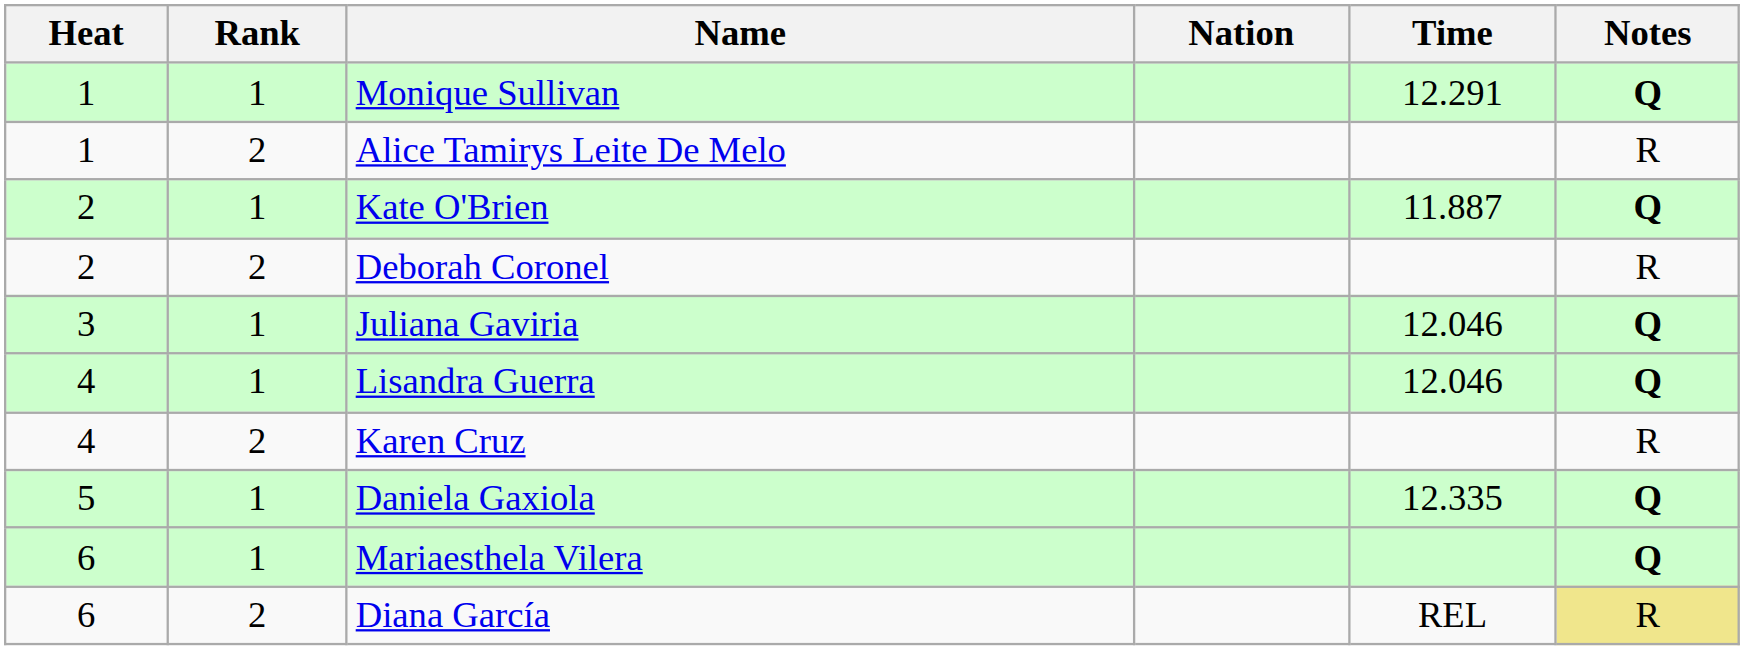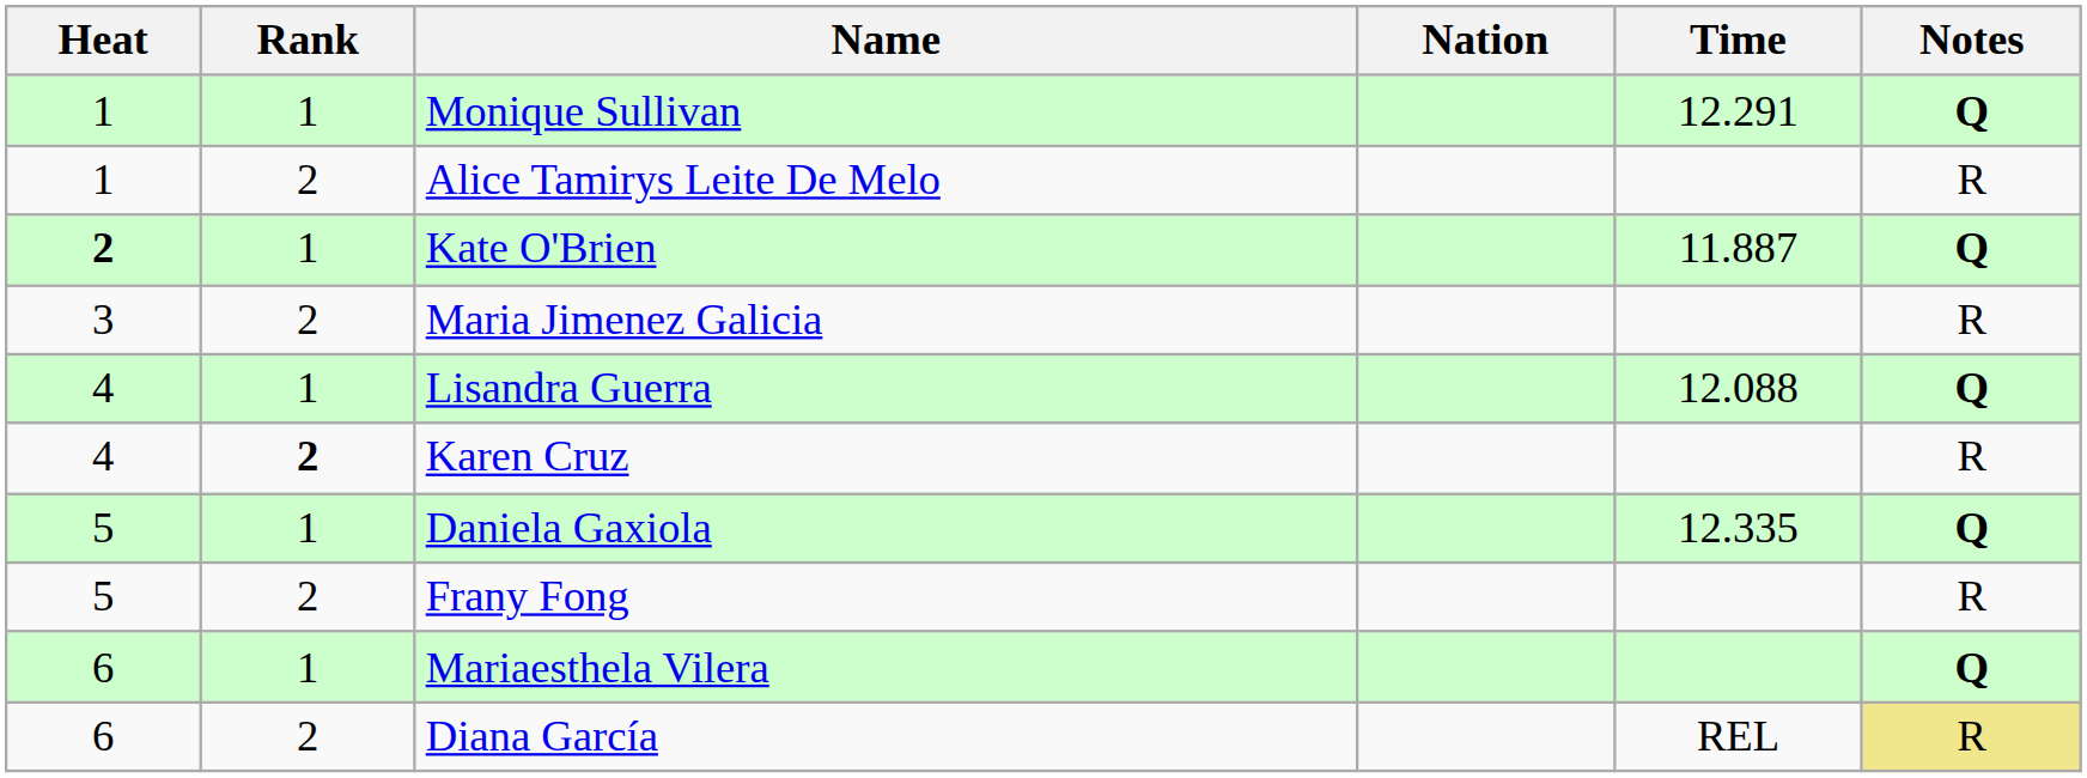Kate O'Brien | Heat: normal -> bold
- row: 2 | 2 | Deborah Coronel | R
- row: 3 | 1 | Juliana Gaviria | 12.046 | Q
+ row: 3 | 2 | Maria Jimenez Galicia | R
Lisandra Guerra | Time: 12.046 -> 12.088
Karen Cruz | Rank: normal -> bold
+ row: 5 | 2 | Frany Fong | R
